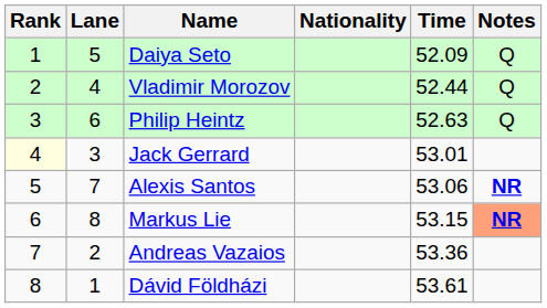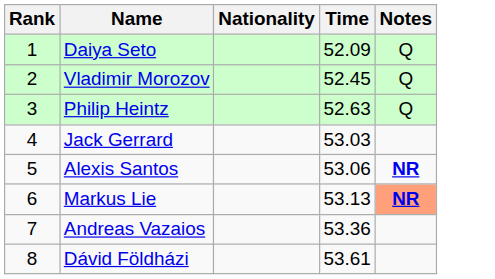- column: Lane | 5 | 4 | 6 | 3 | 7 | 8 | 2 | 1
Vladimir Morozov | Time: 52.44 -> 52.45
Jack Gerrard | Rank: lightyellow background -> no background
Jack Gerrard | Time: 53.01 -> 53.03
Markus Lie | Time: 53.15 -> 53.13
